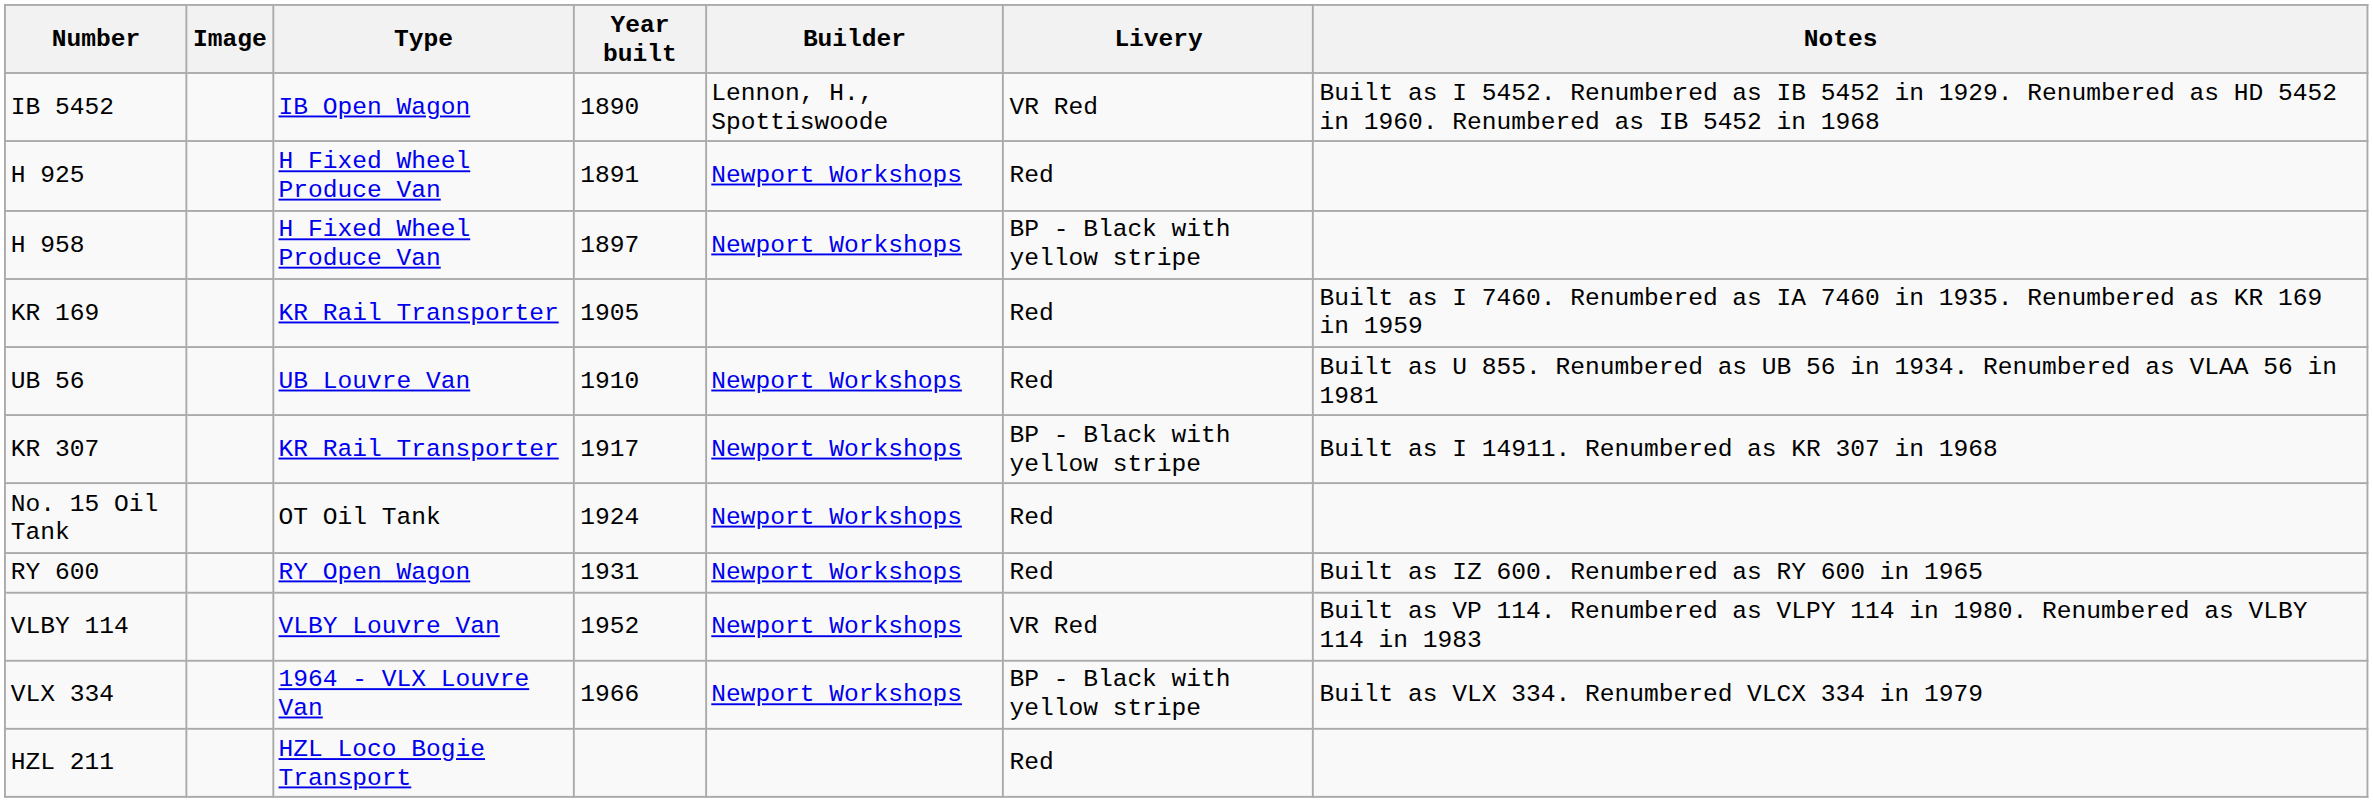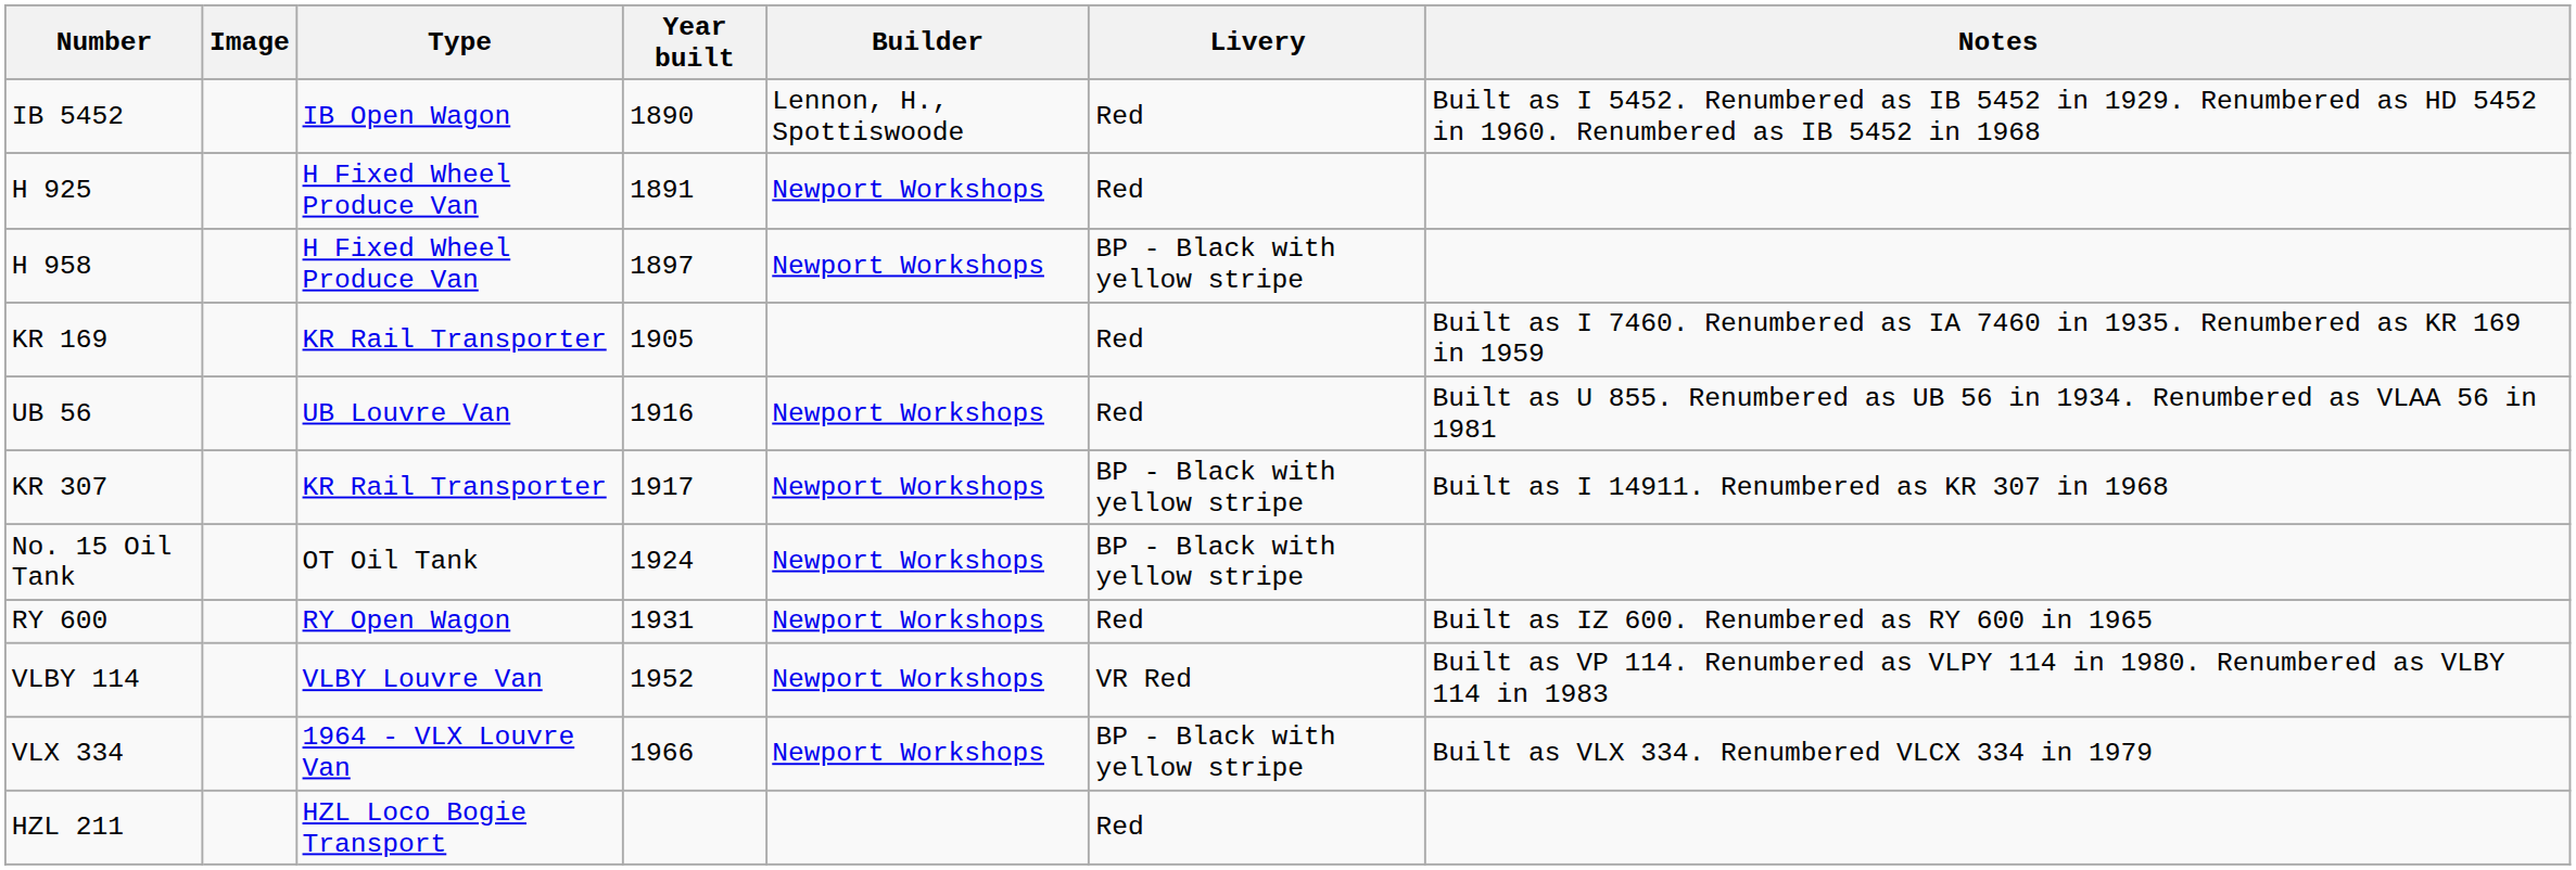IB 5452 | Livery: VR Red -> Red
UB 56 | Year built: 1910 -> 1916
No. 15 Oil Tank | Livery: Red -> BP - Black with yellow stripe
